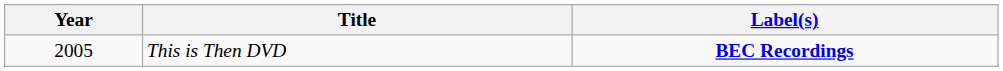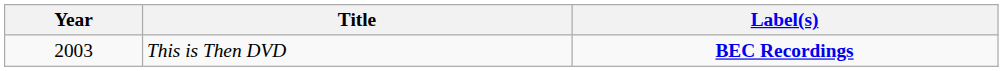This is Then DVD | Year: 2005 -> 2003
